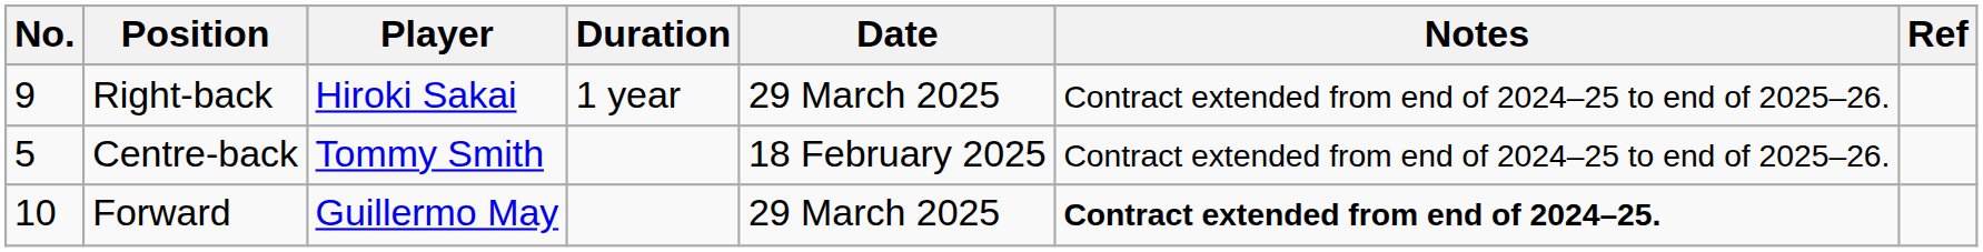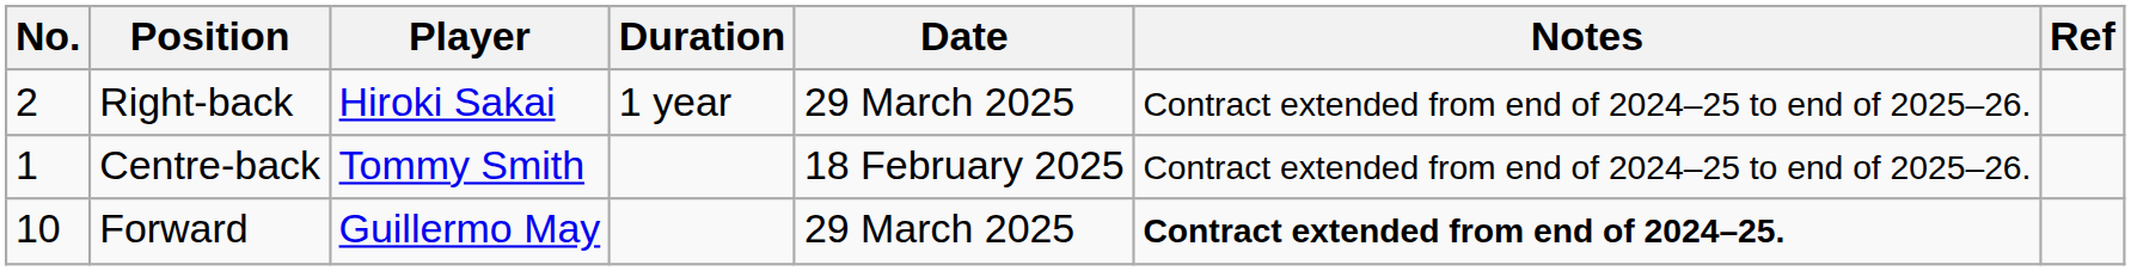Right-back | No.: 9 -> 2
Centre-back | No.: 5 -> 1
